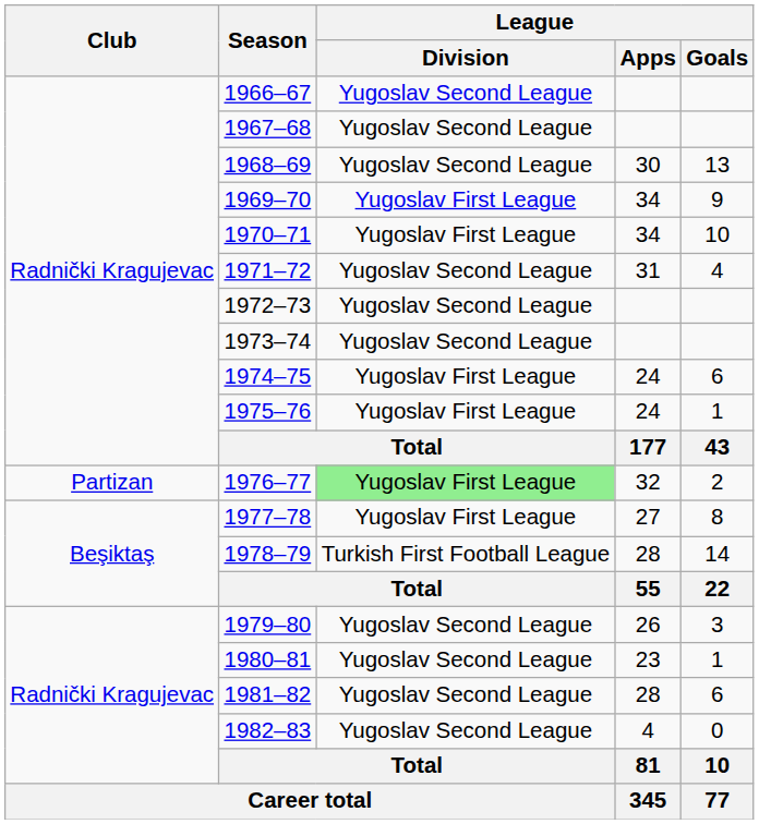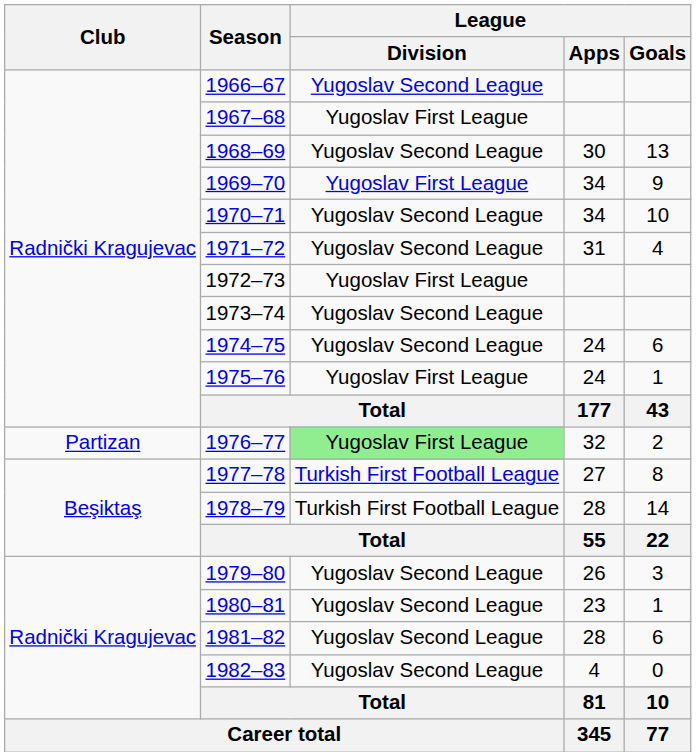1967–68 | League / Division: Yugoslav Second League -> Yugoslav First League
1970–71 | League / Division: Yugoslav First League -> Yugoslav Second League
1972–73 | League / Division: Yugoslav Second League -> Yugoslav First League
1974–75 | League / Division: Yugoslav First League -> Yugoslav Second League
1977–78 | League / Division: Yugoslav First League -> Turkish First Football League
